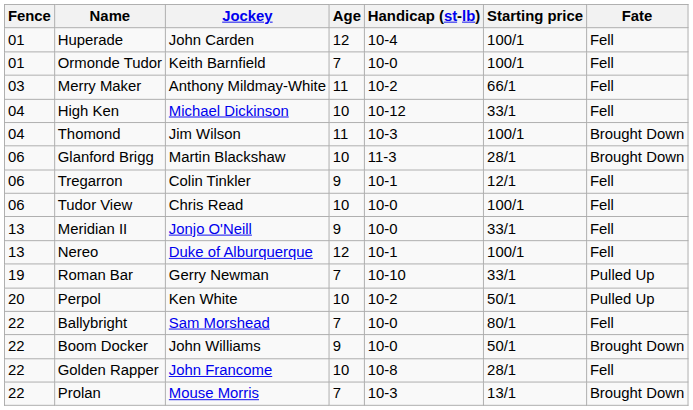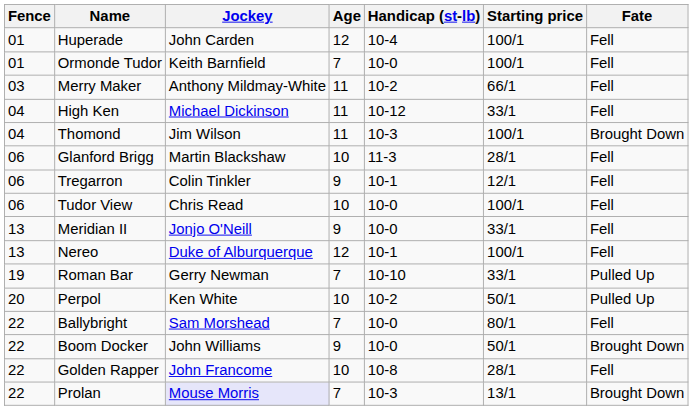High Ken | Age: 10 -> 11
Glanford Brigg | Fate: Brought Down -> Fell
Prolan | Jockey: no background -> lavender background
